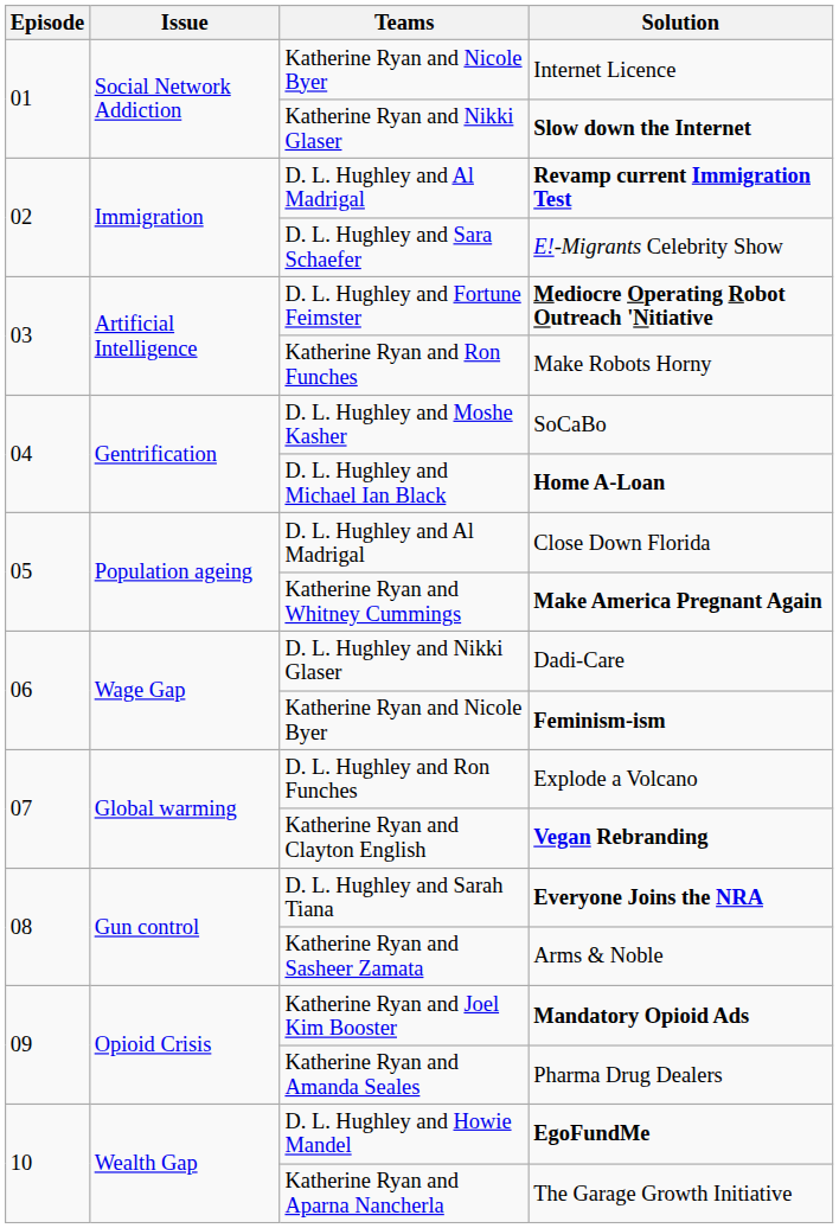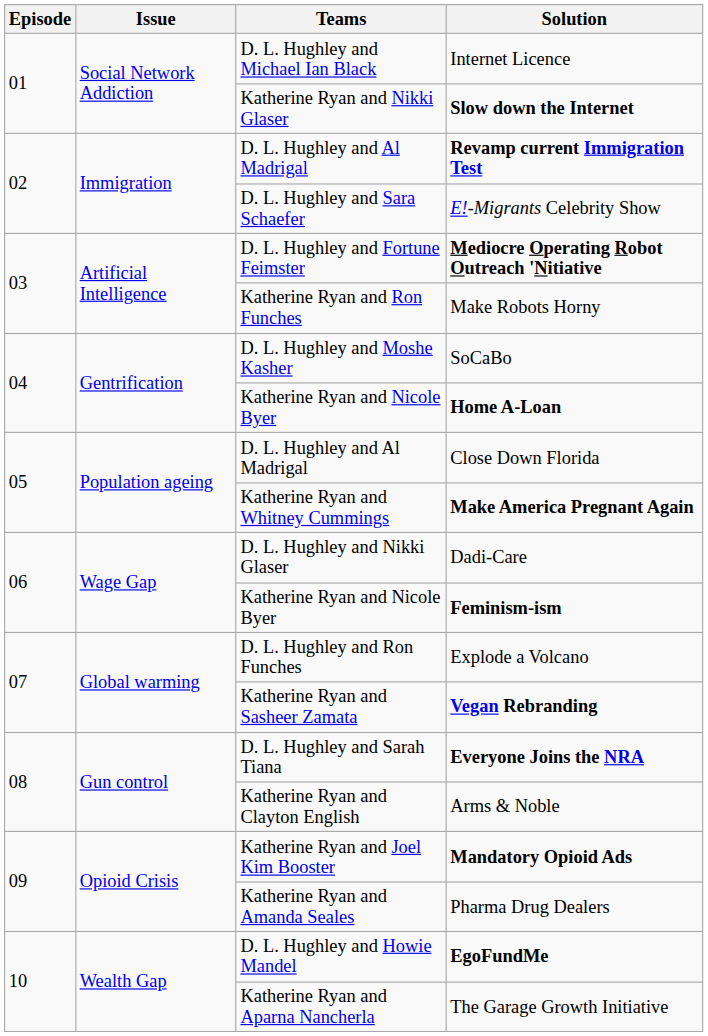Internet Licence | Teams: Katherine Ryan and Nicole Byer -> D. L. Hughley and Michael Ian Black
Home A-Loan | Teams: D. L. Hughley and Michael Ian Black -> Katherine Ryan and Nicole Byer
Vegan Rebranding | Teams: Katherine Ryan and Clayton English -> Katherine Ryan and Sasheer Zamata
Arms & Noble | Teams: Katherine Ryan and Sasheer Zamata -> Katherine Ryan and Clayton English
